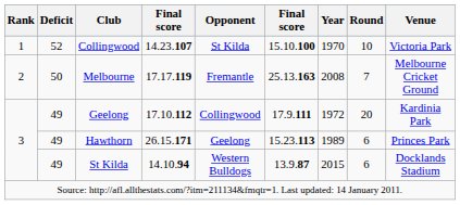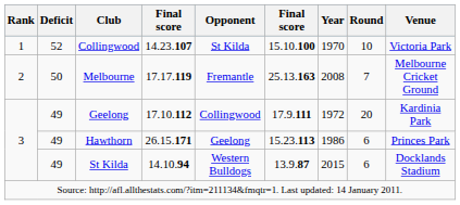Hawthorn | Year: 1989 -> 1986
